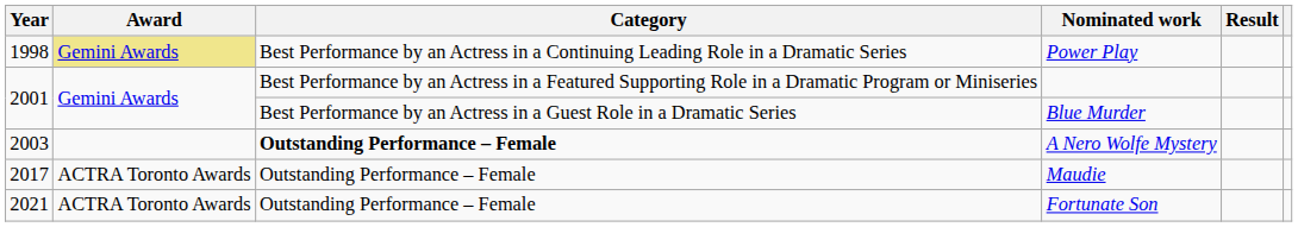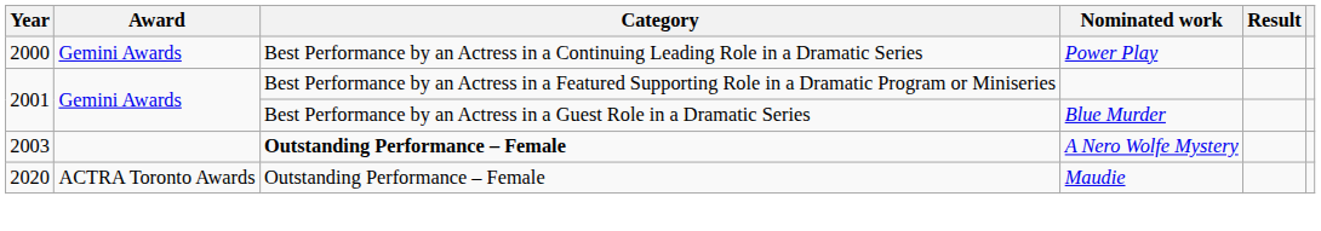Power Play | Year: 1998 -> 2000
Power Play | Award: khaki background -> no background
Maudie | Year: 2017 -> 2020
- row: 2021 | ACTRA Toronto Awards | Outstanding Performance – Female | Fortunate Son
